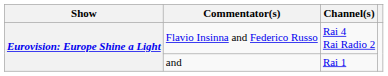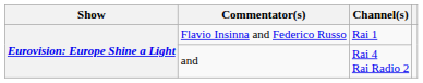Flavio Insinna and Federico Russo | Channel(s): Rai 4 Rai Radio 2 -> Rai 1
and | Channel(s): Rai 1 -> Rai 4 Rai Radio 2
